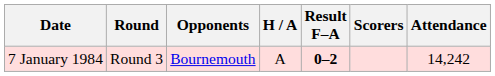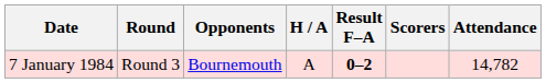7 January 1984 | Attendance: 14,242 -> 14,782
